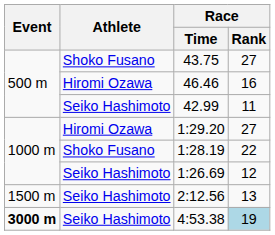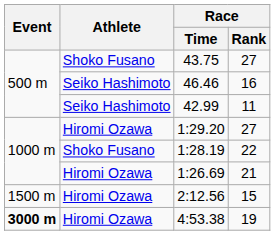46.46 | Athlete: Hiromi Ozawa -> Seiko Hashimoto
1:26.69 | Athlete: Seiko Hashimoto -> Hiromi Ozawa
1:26.69 | Race / Rank: 12 -> 21
2:12.56 | Athlete: Seiko Hashimoto -> Hiromi Ozawa
2:12.56 | Race / Rank: 13 -> 15
4:53.38 | Athlete: Seiko Hashimoto -> Hiromi Ozawa
4:53.38 | Race / Rank: lightblue background -> no background
